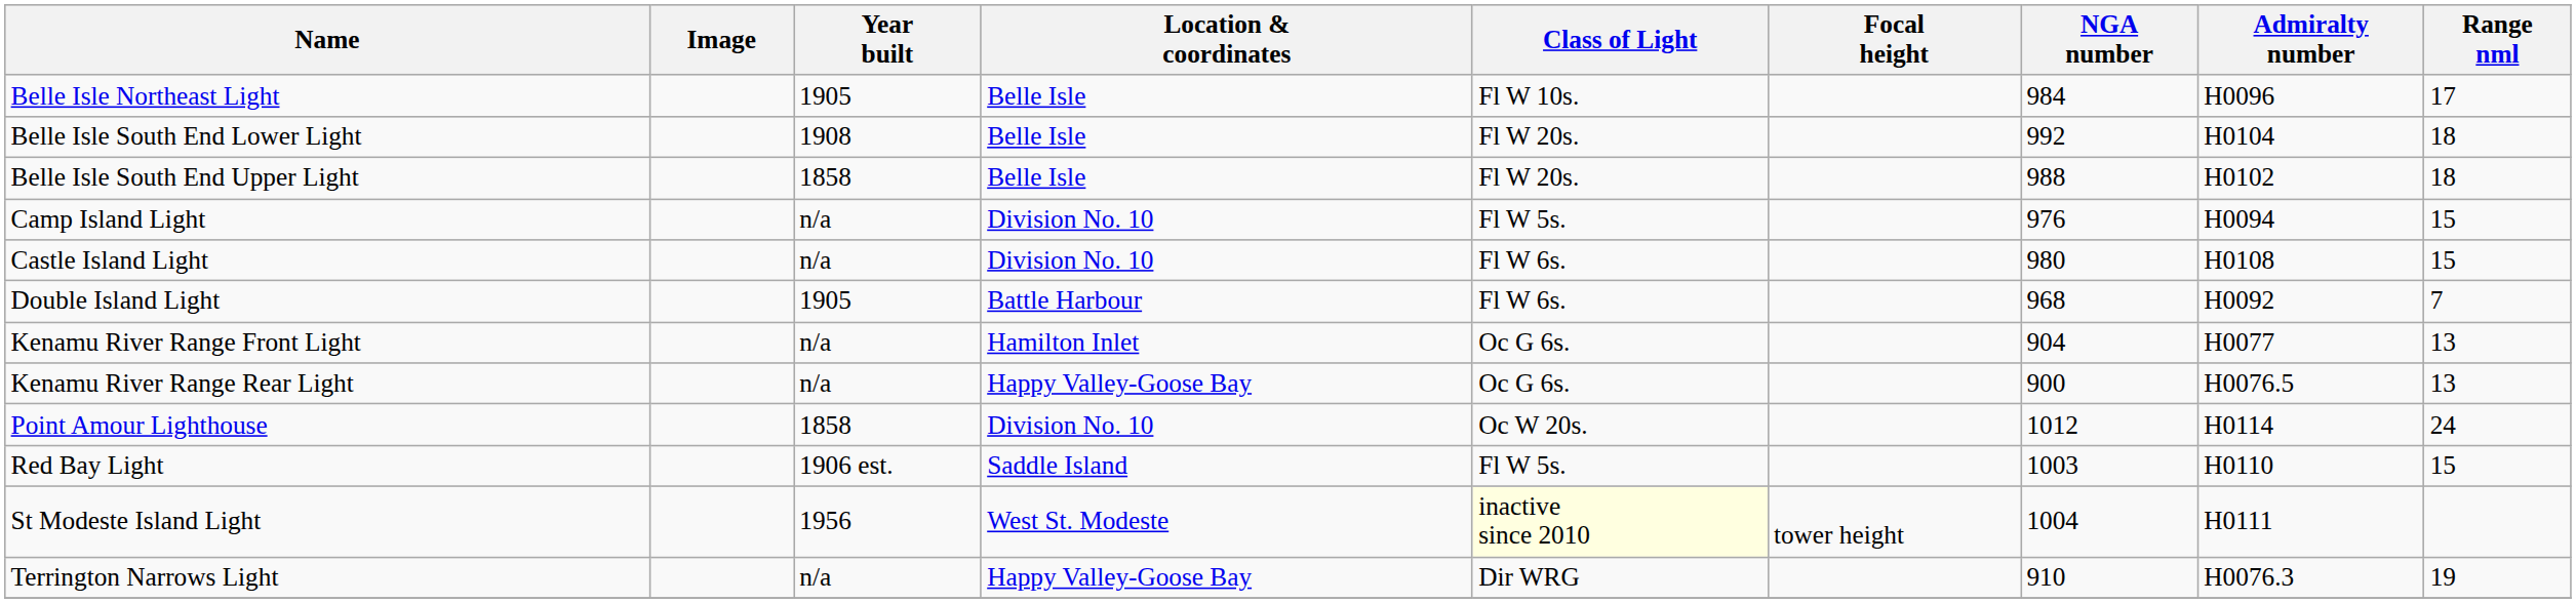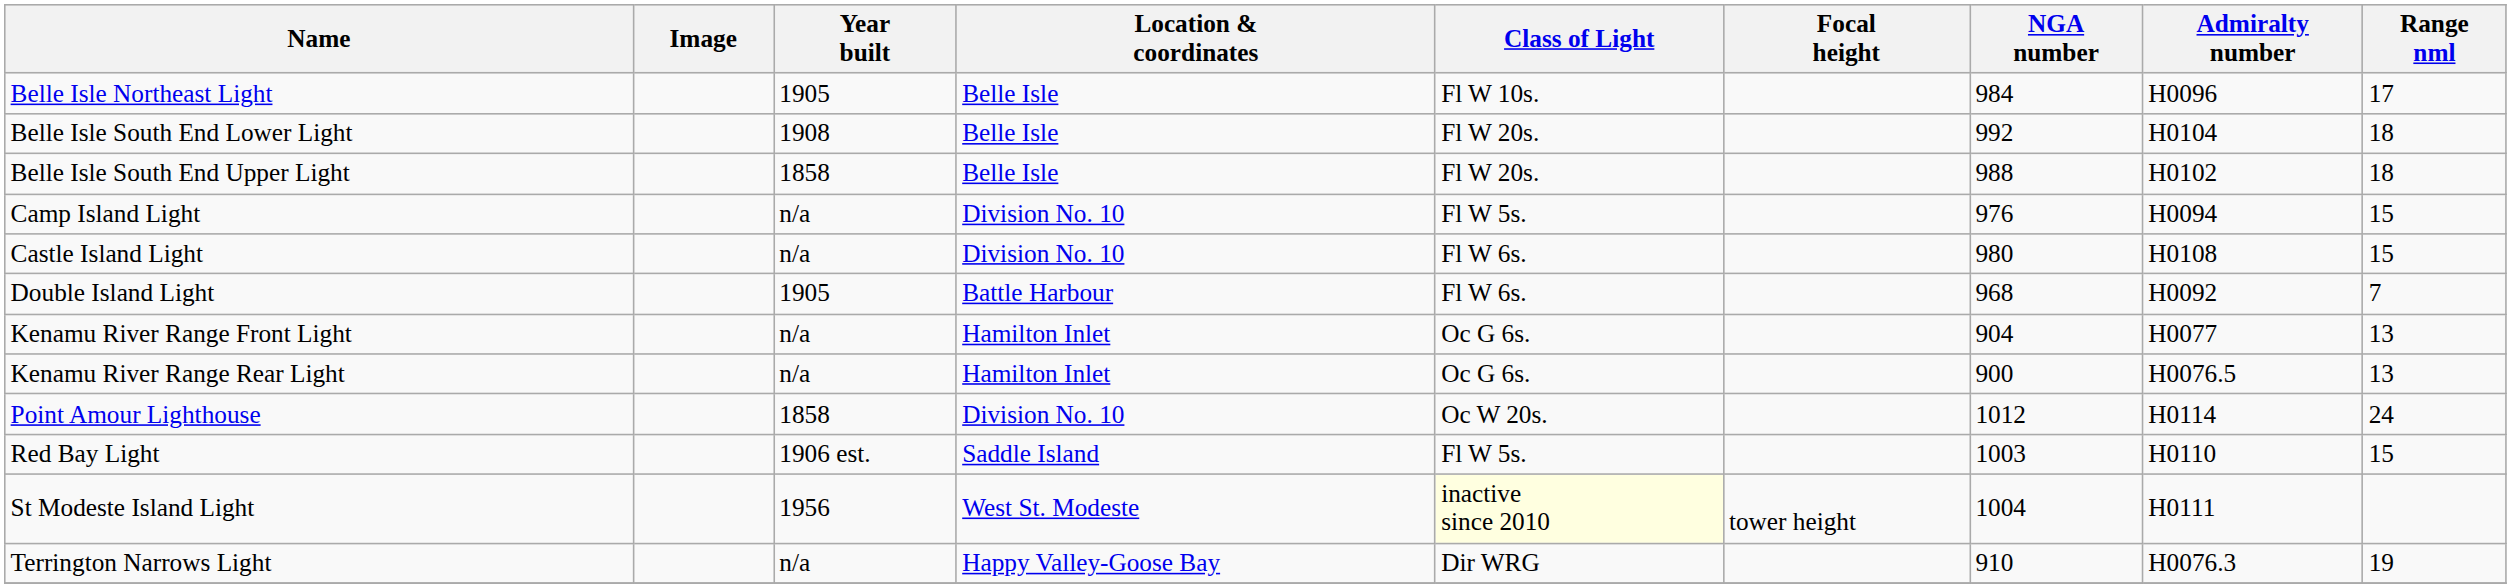Kenamu River Range Rear Light | Location & coordinates: Happy Valley-Goose Bay -> Hamilton Inlet
